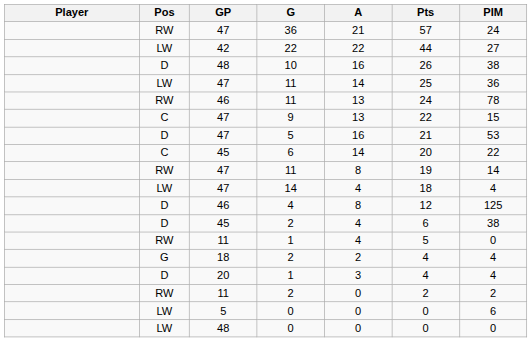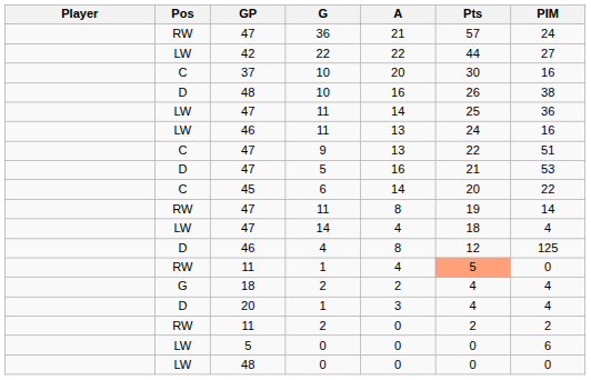+ row: C | 37 | 10 | 20 | 30 | 16
46 / 11 | Pos: RW -> LW
46 / 11 | PIM: 78 -> 16
9 | PIM: 15 -> 51
- row: D | 45 | 2 | 4 | 6 | 38
11 / 1 | Pts: no background -> lightsalmon background
